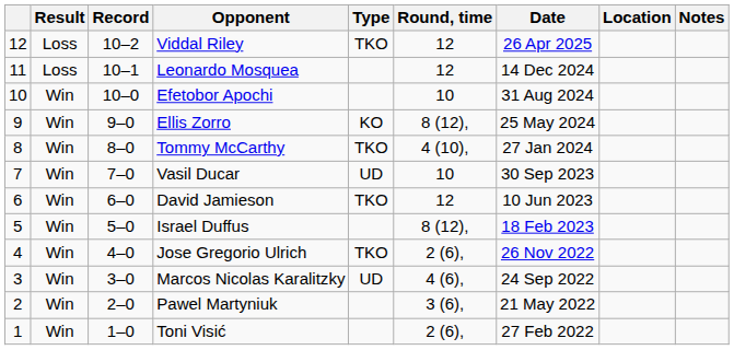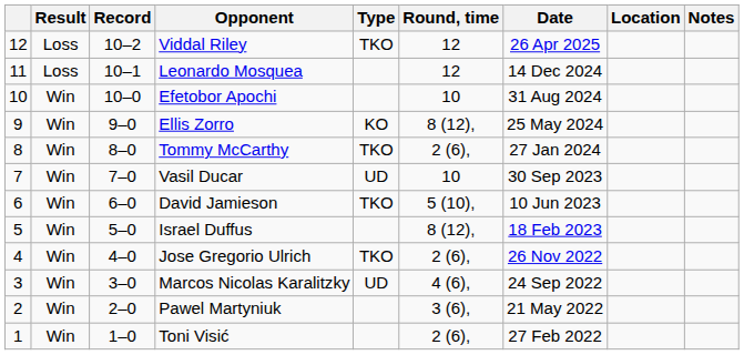Tommy McCarthy | Round, time: 4 (10), -> 2 (6),
David Jamieson | Round, time: 12 -> 5 (10),
